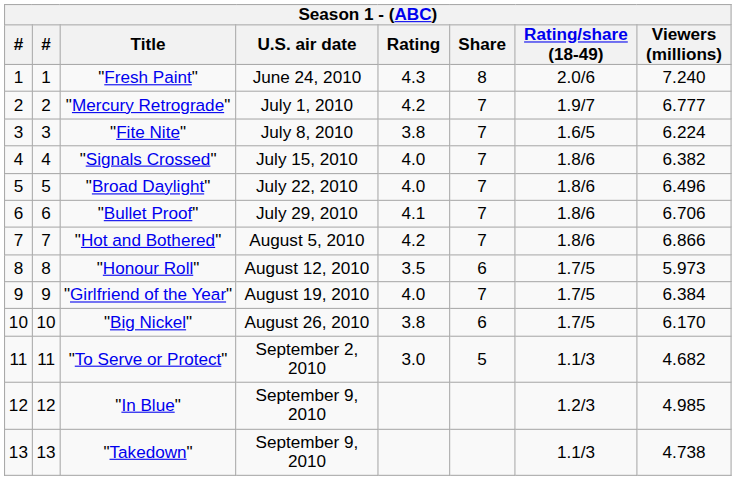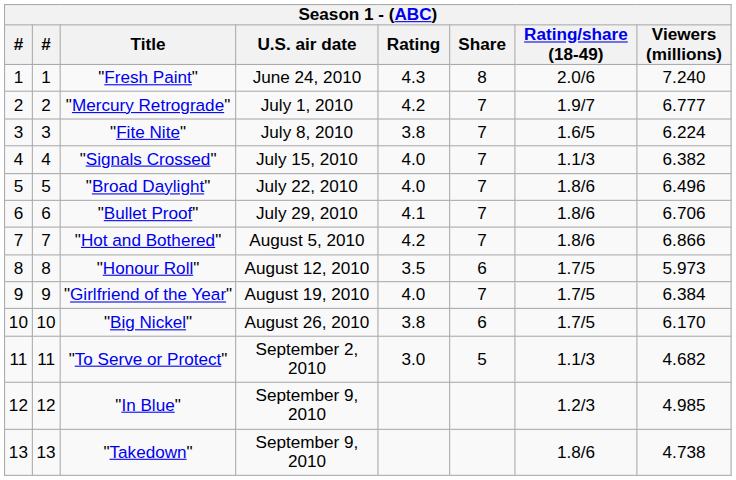"Signals Crossed" | Rating/share (18-49): 1.8/6 -> 1.1/3
"Takedown" | Rating/share (18-49): 1.1/3 -> 1.8/6
